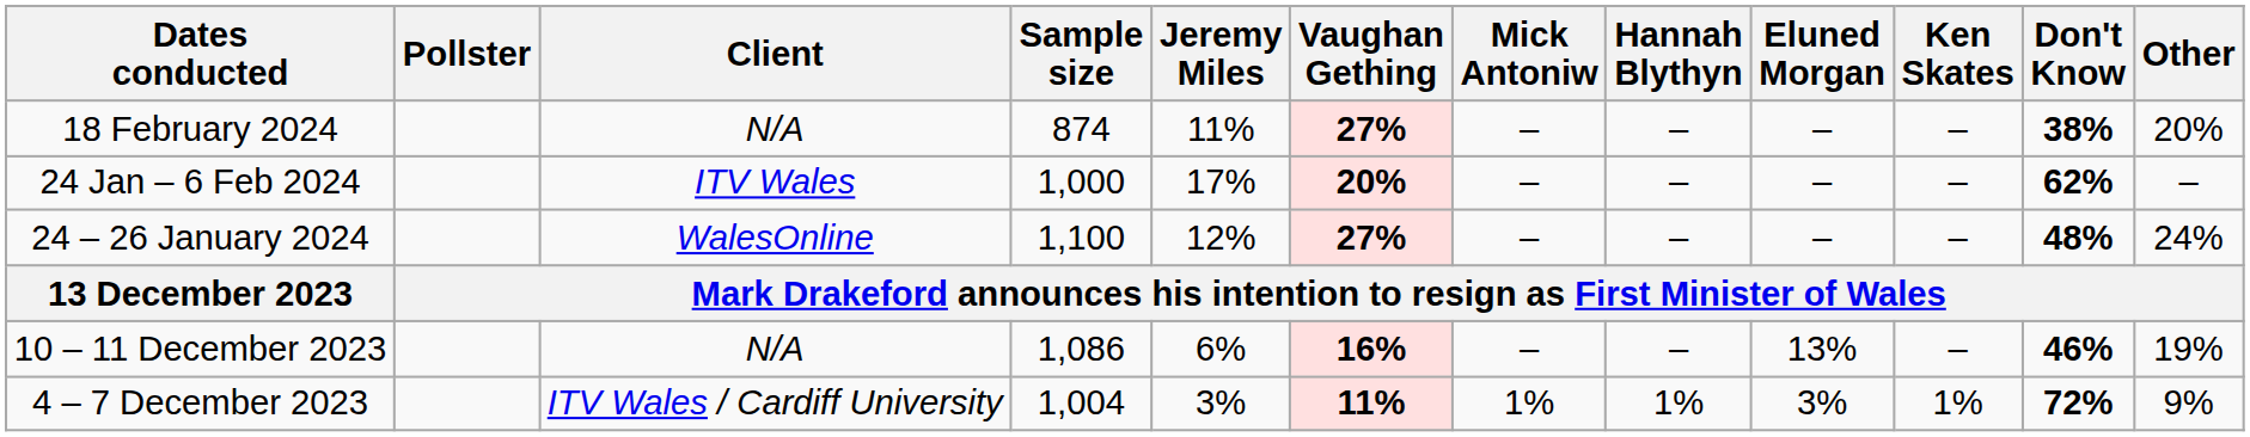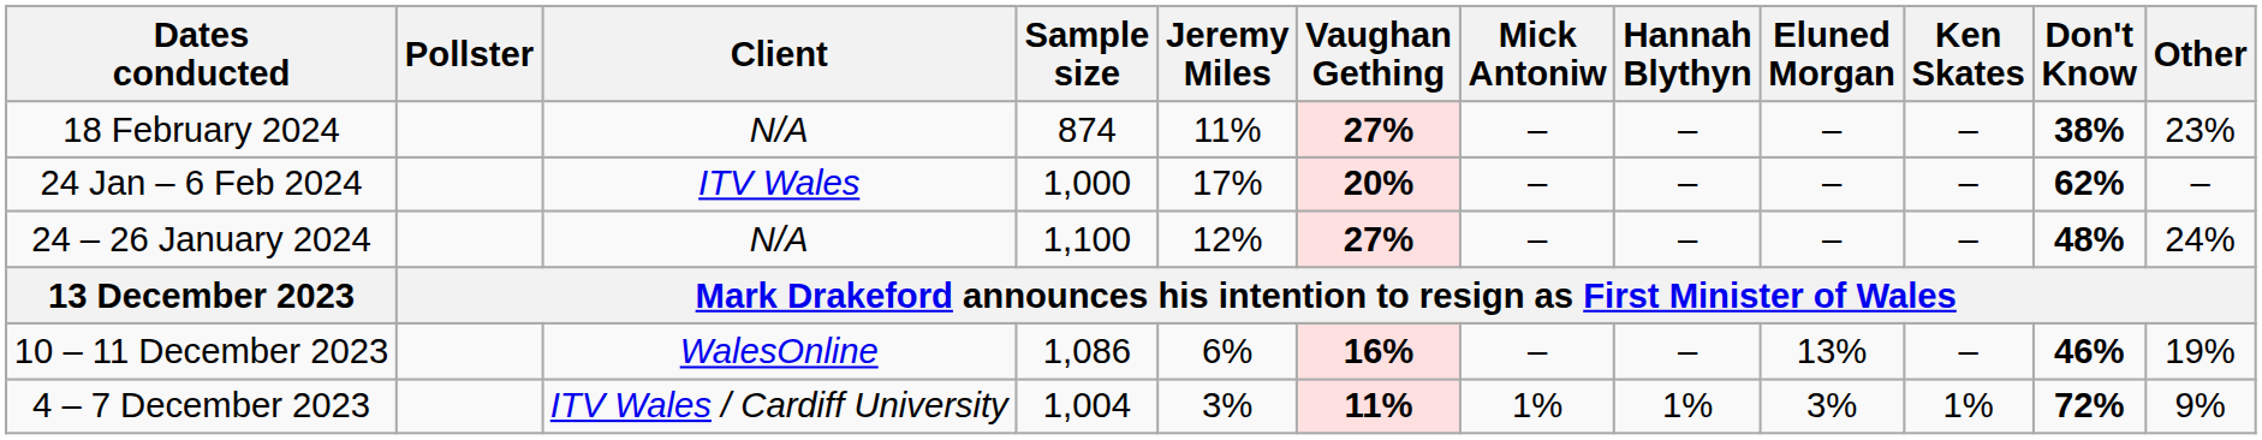18 February 2024 | Other: 20% -> 23%
24 – 26 January 2024 | Client: WalesOnline -> N/A
10 – 11 December 2023 | Client: N/A -> WalesOnline
